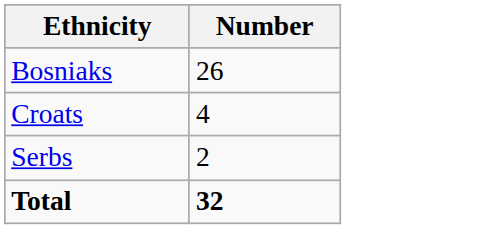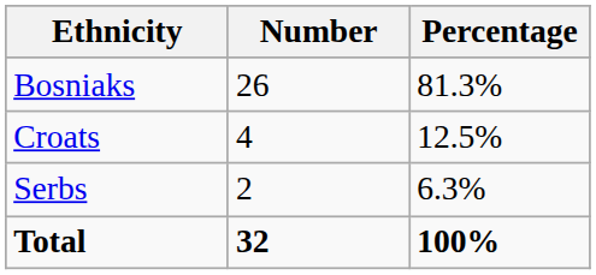+ column: Percentage | 81.3% | 12.5% | 6.3% | 100%
